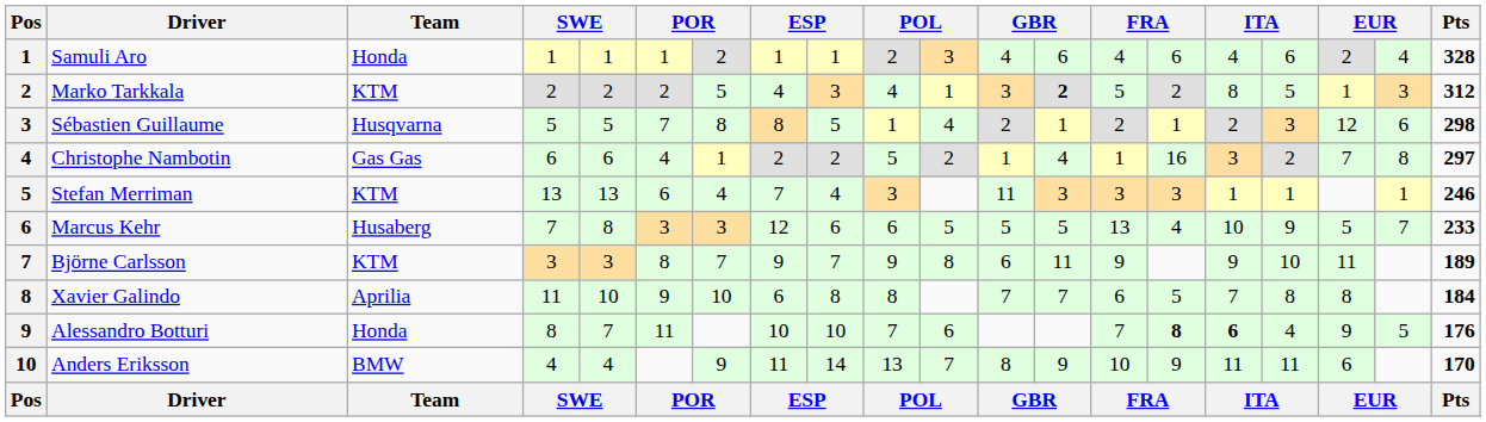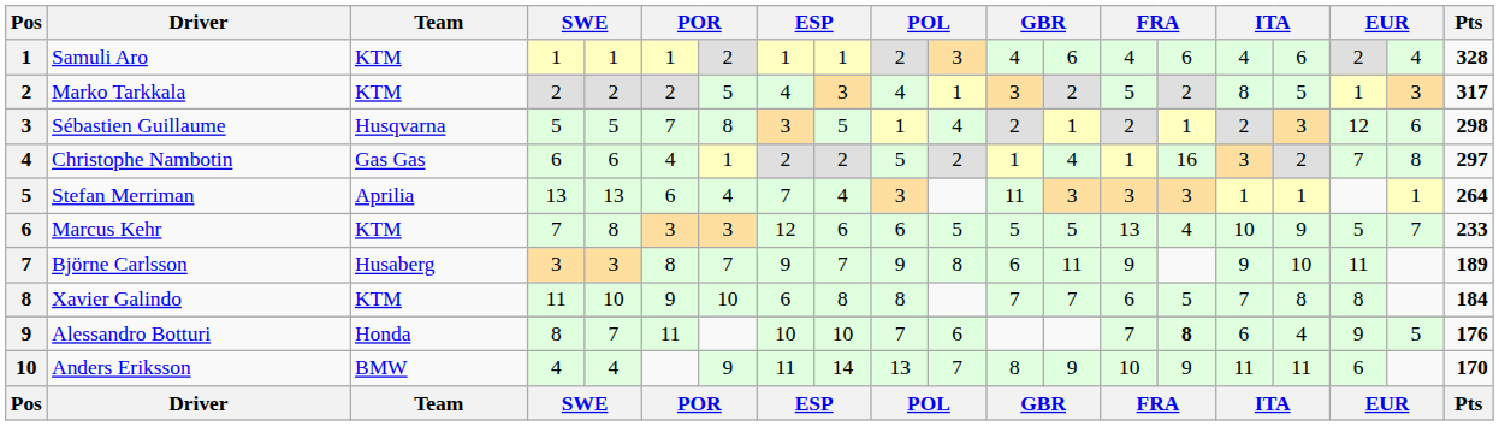Samuli Aro | Team: Honda -> KTM
Marko Tarkkala | column 13: bold -> normal
Marko Tarkkala | Pts: 312 -> 317
Sébastien Guillaume | column 8: 8 -> 3
Stefan Merriman | Team: KTM -> Aprilia
Stefan Merriman | Pts: 246 -> 264
Marcus Kehr | Team: Husaberg -> KTM
Björne Carlsson | Team: KTM -> Husaberg
Xavier Galindo | Team: Aprilia -> KTM
Alessandro Botturi | column 16: bold -> normal
